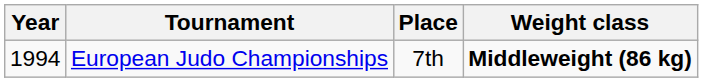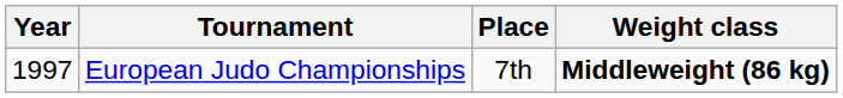European Judo Championships | Year: 1994 -> 1997
